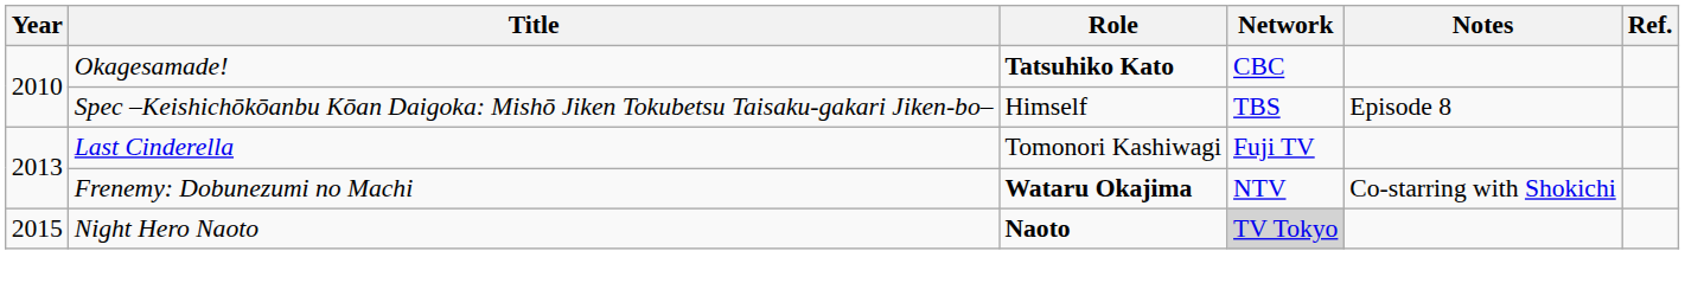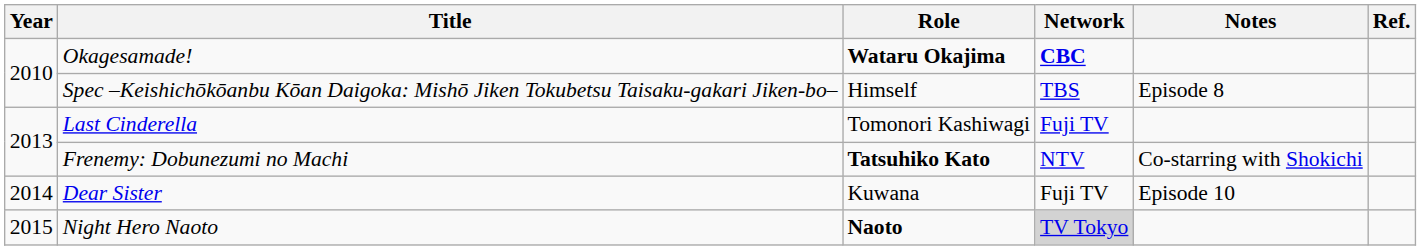Okagesamade! | Role: Tatsuhiko Kato -> Wataru Okajima
Okagesamade! | Network: normal -> bold
Frenemy: Dobunezumi no Machi | Role: Wataru Okajima -> Tatsuhiko Kato
+ row: 2014 | Dear Sister | Kuwana | Fuji TV | Episode 10
